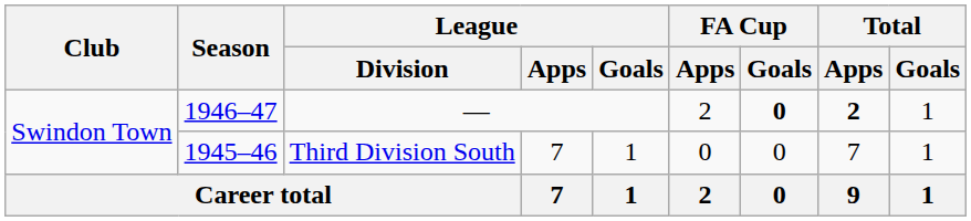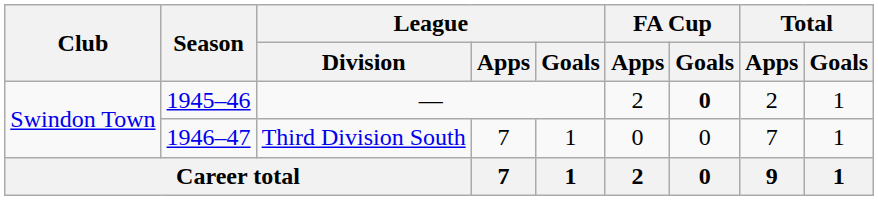— | Season: 1946–47 -> 1945–46
— | Total / Apps: bold -> normal
Third Division South | Season: 1945–46 -> 1946–47
